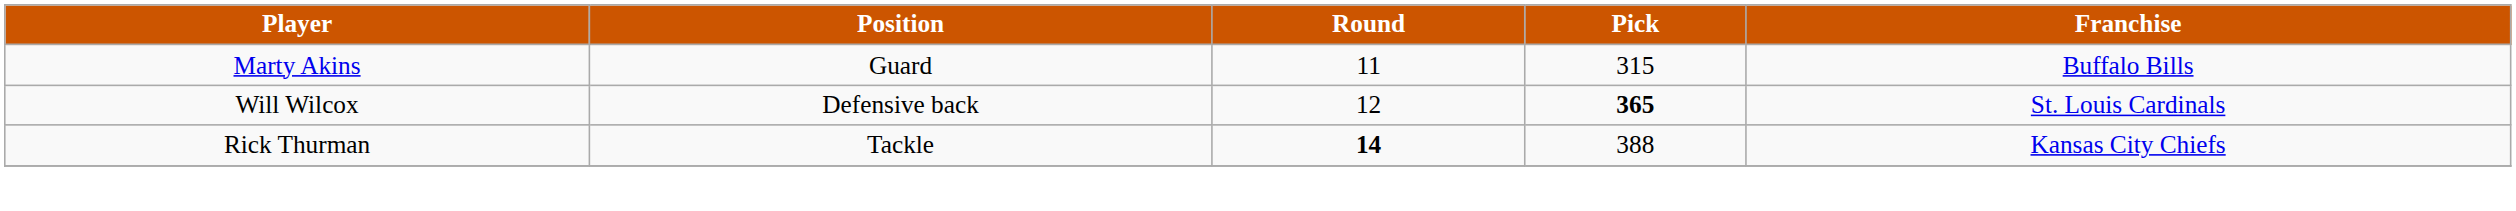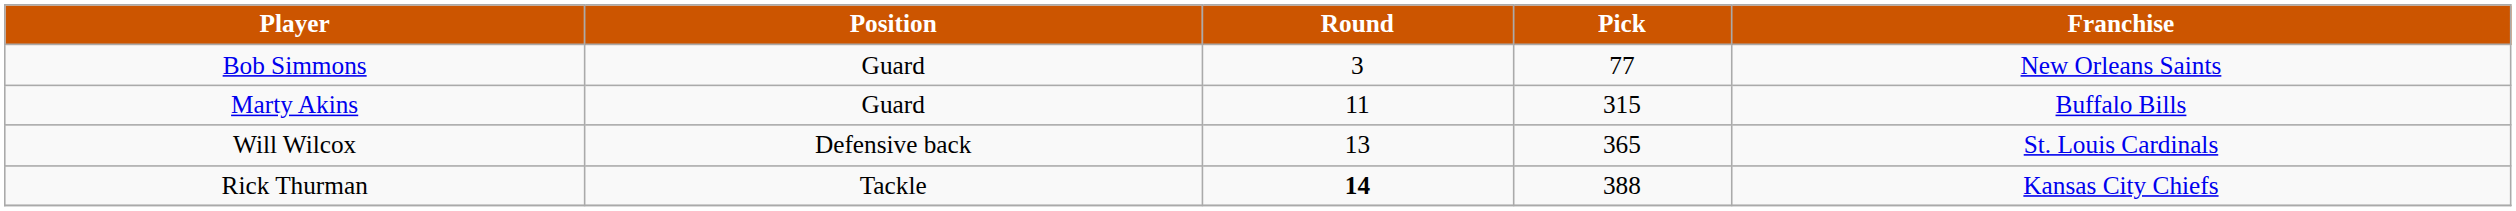+ row: Bob Simmons | Guard | 3 | 77 | New Orleans Saints
Will Wilcox | Round: 12 -> 13
Will Wilcox | Pick: bold -> normal
